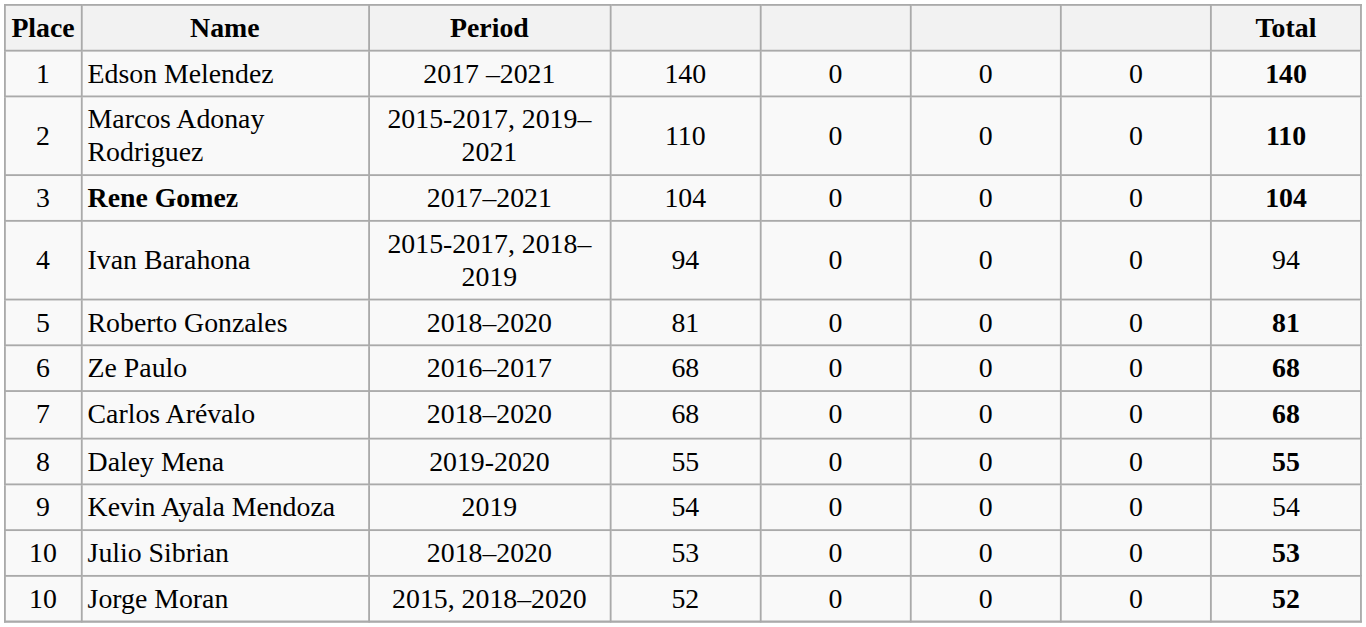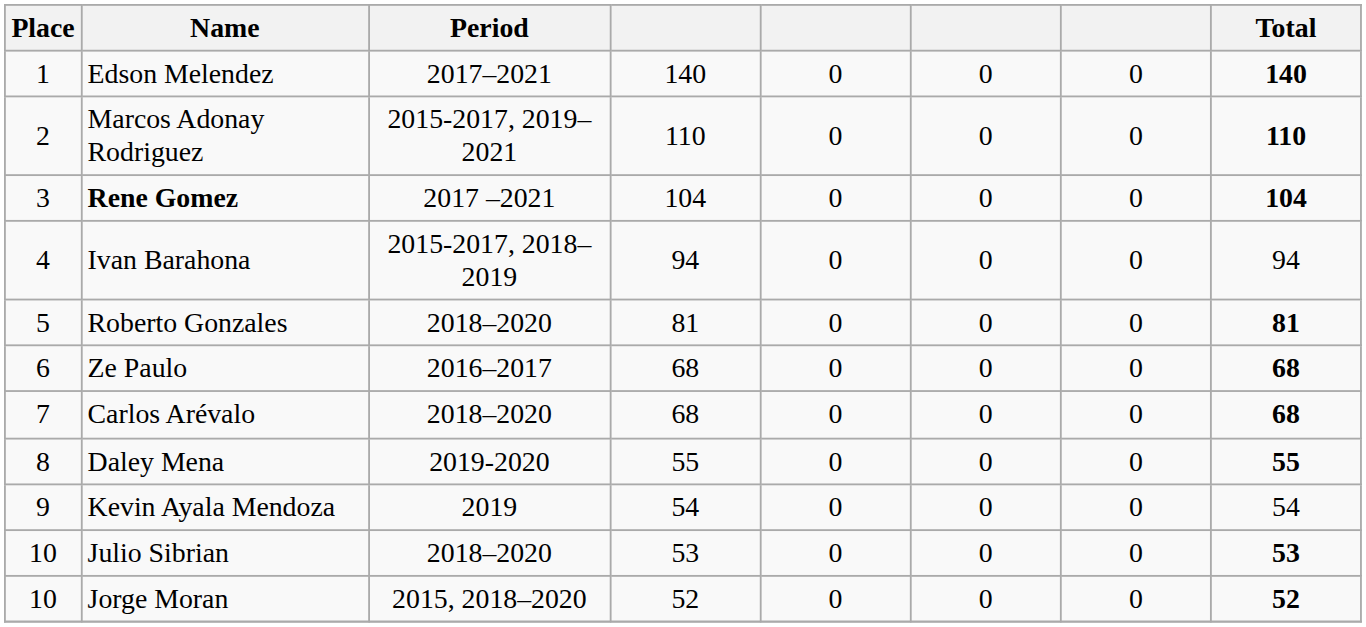Edson Melendez | Period: 2017 –2021 -> 2017–2021
Rene Gomez | Period: 2017–2021 -> 2017 –2021
